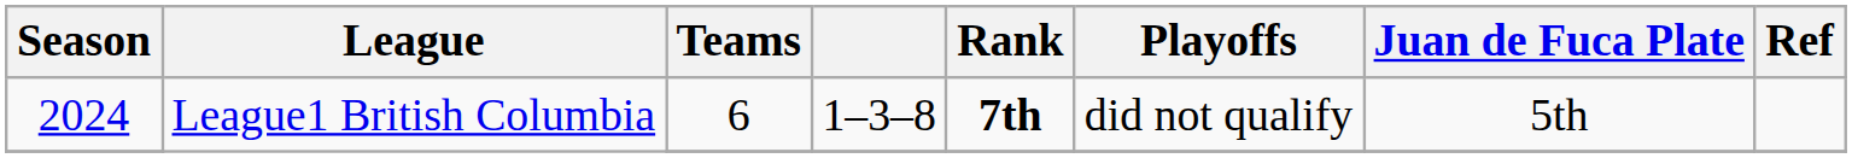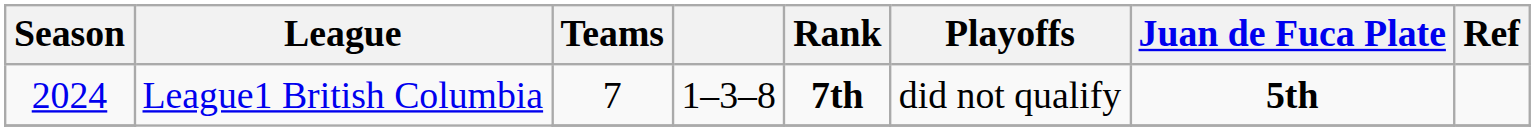2024 / League1 British Columbia | Teams: 6 -> 7
2024 / League1 British Columbia | Juan de Fuca Plate: normal -> bold
